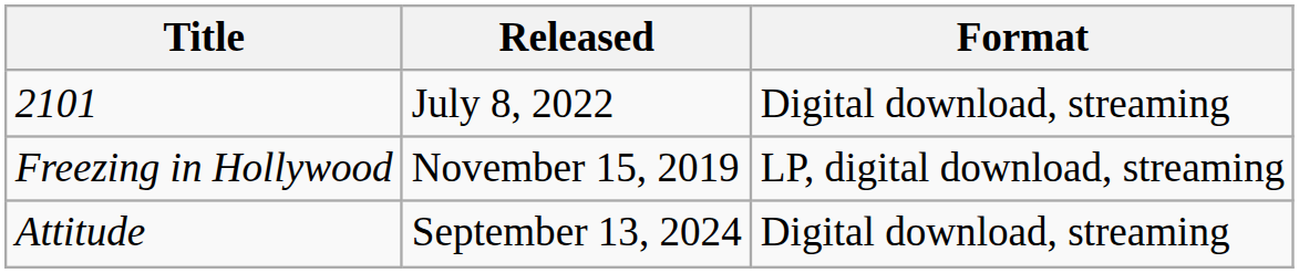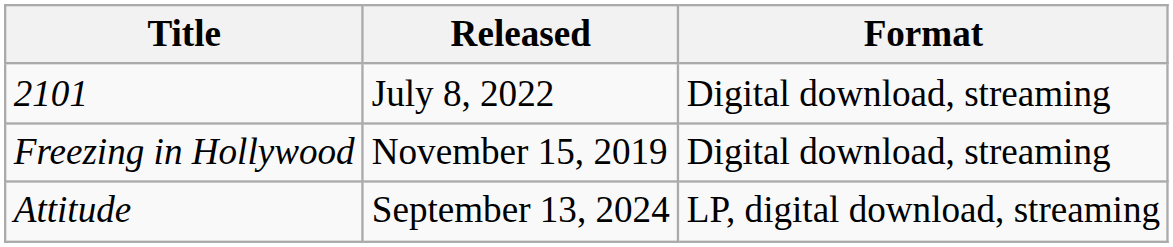Freezing in Hollywood | Format: LP, digital download, streaming -> Digital download, streaming
Attitude | Format: Digital download, streaming -> LP, digital download, streaming
